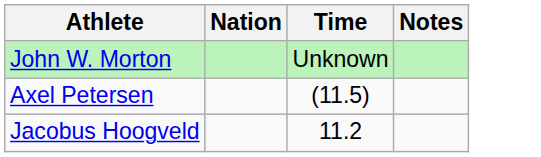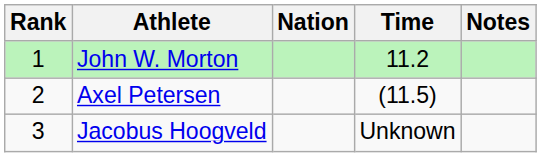+ column: Rank | 1 | 2 | 3
John W. Morton | Time: Unknown -> 11.2
Jacobus Hoogveld | Time: 11.2 -> Unknown
